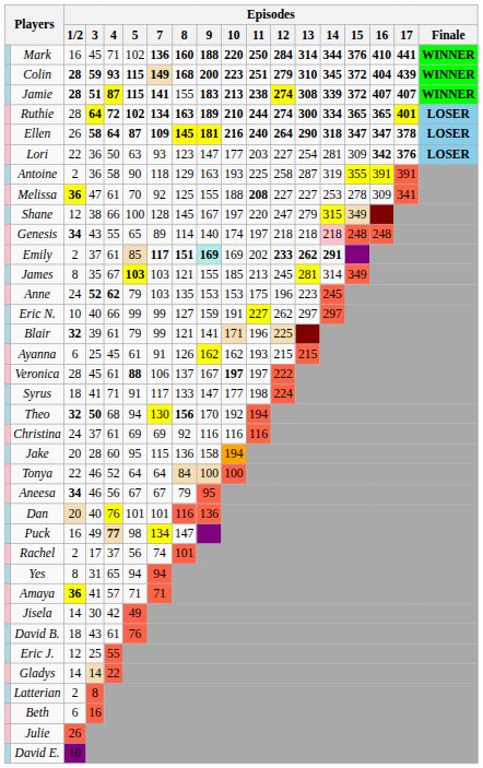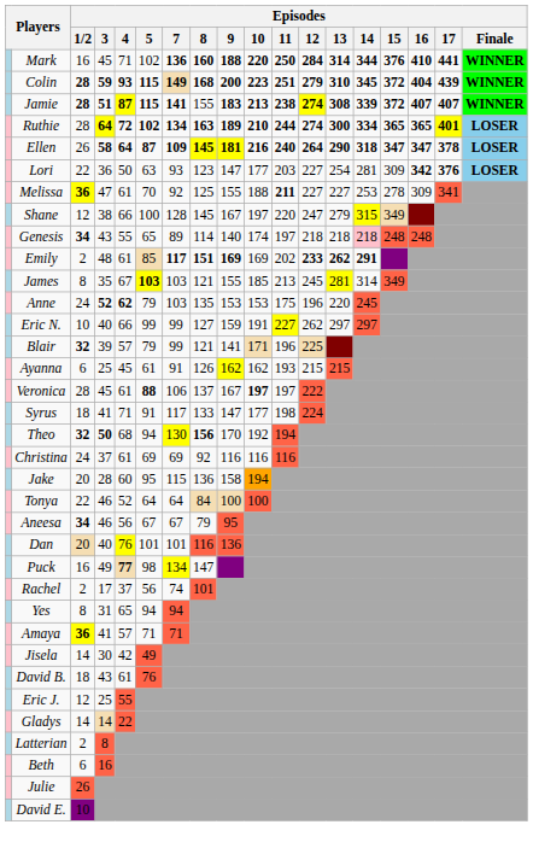- row: Antoine | 2 | 36 | 58 | 90 | 118 | 129 | 163 | 193 | 225 | 258 | 287 | 319 | 355 | 391 | 391
Melissa | Episodes / 11: 208 -> 211
Emily | Episodes / 3: 37 -> 48
Emily | Episodes / 9: paleturquoise background -> no background
Anne | Episodes / 13: 223 -> 220
Blair | Episodes / 4: 61 -> 57
